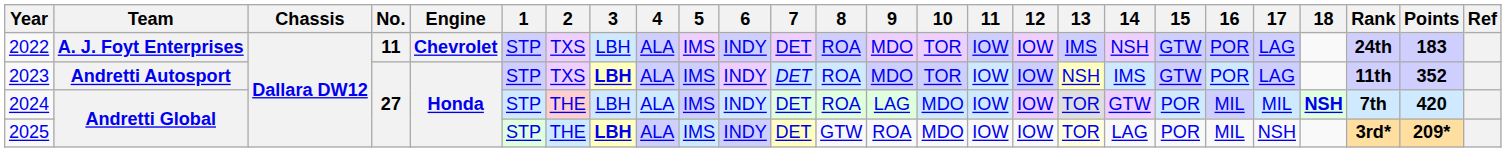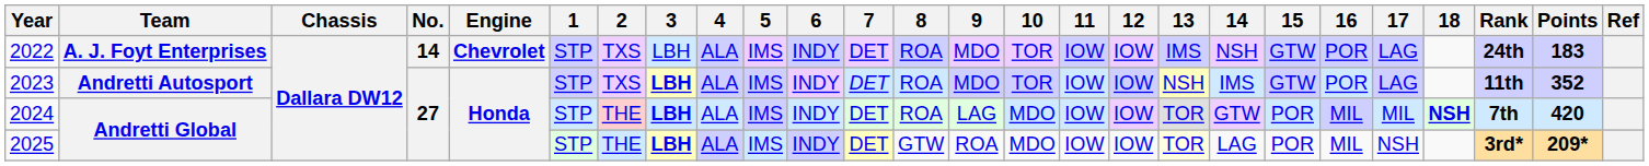2022 | No.: 11 -> 14
2024 | 3: normal -> bold
